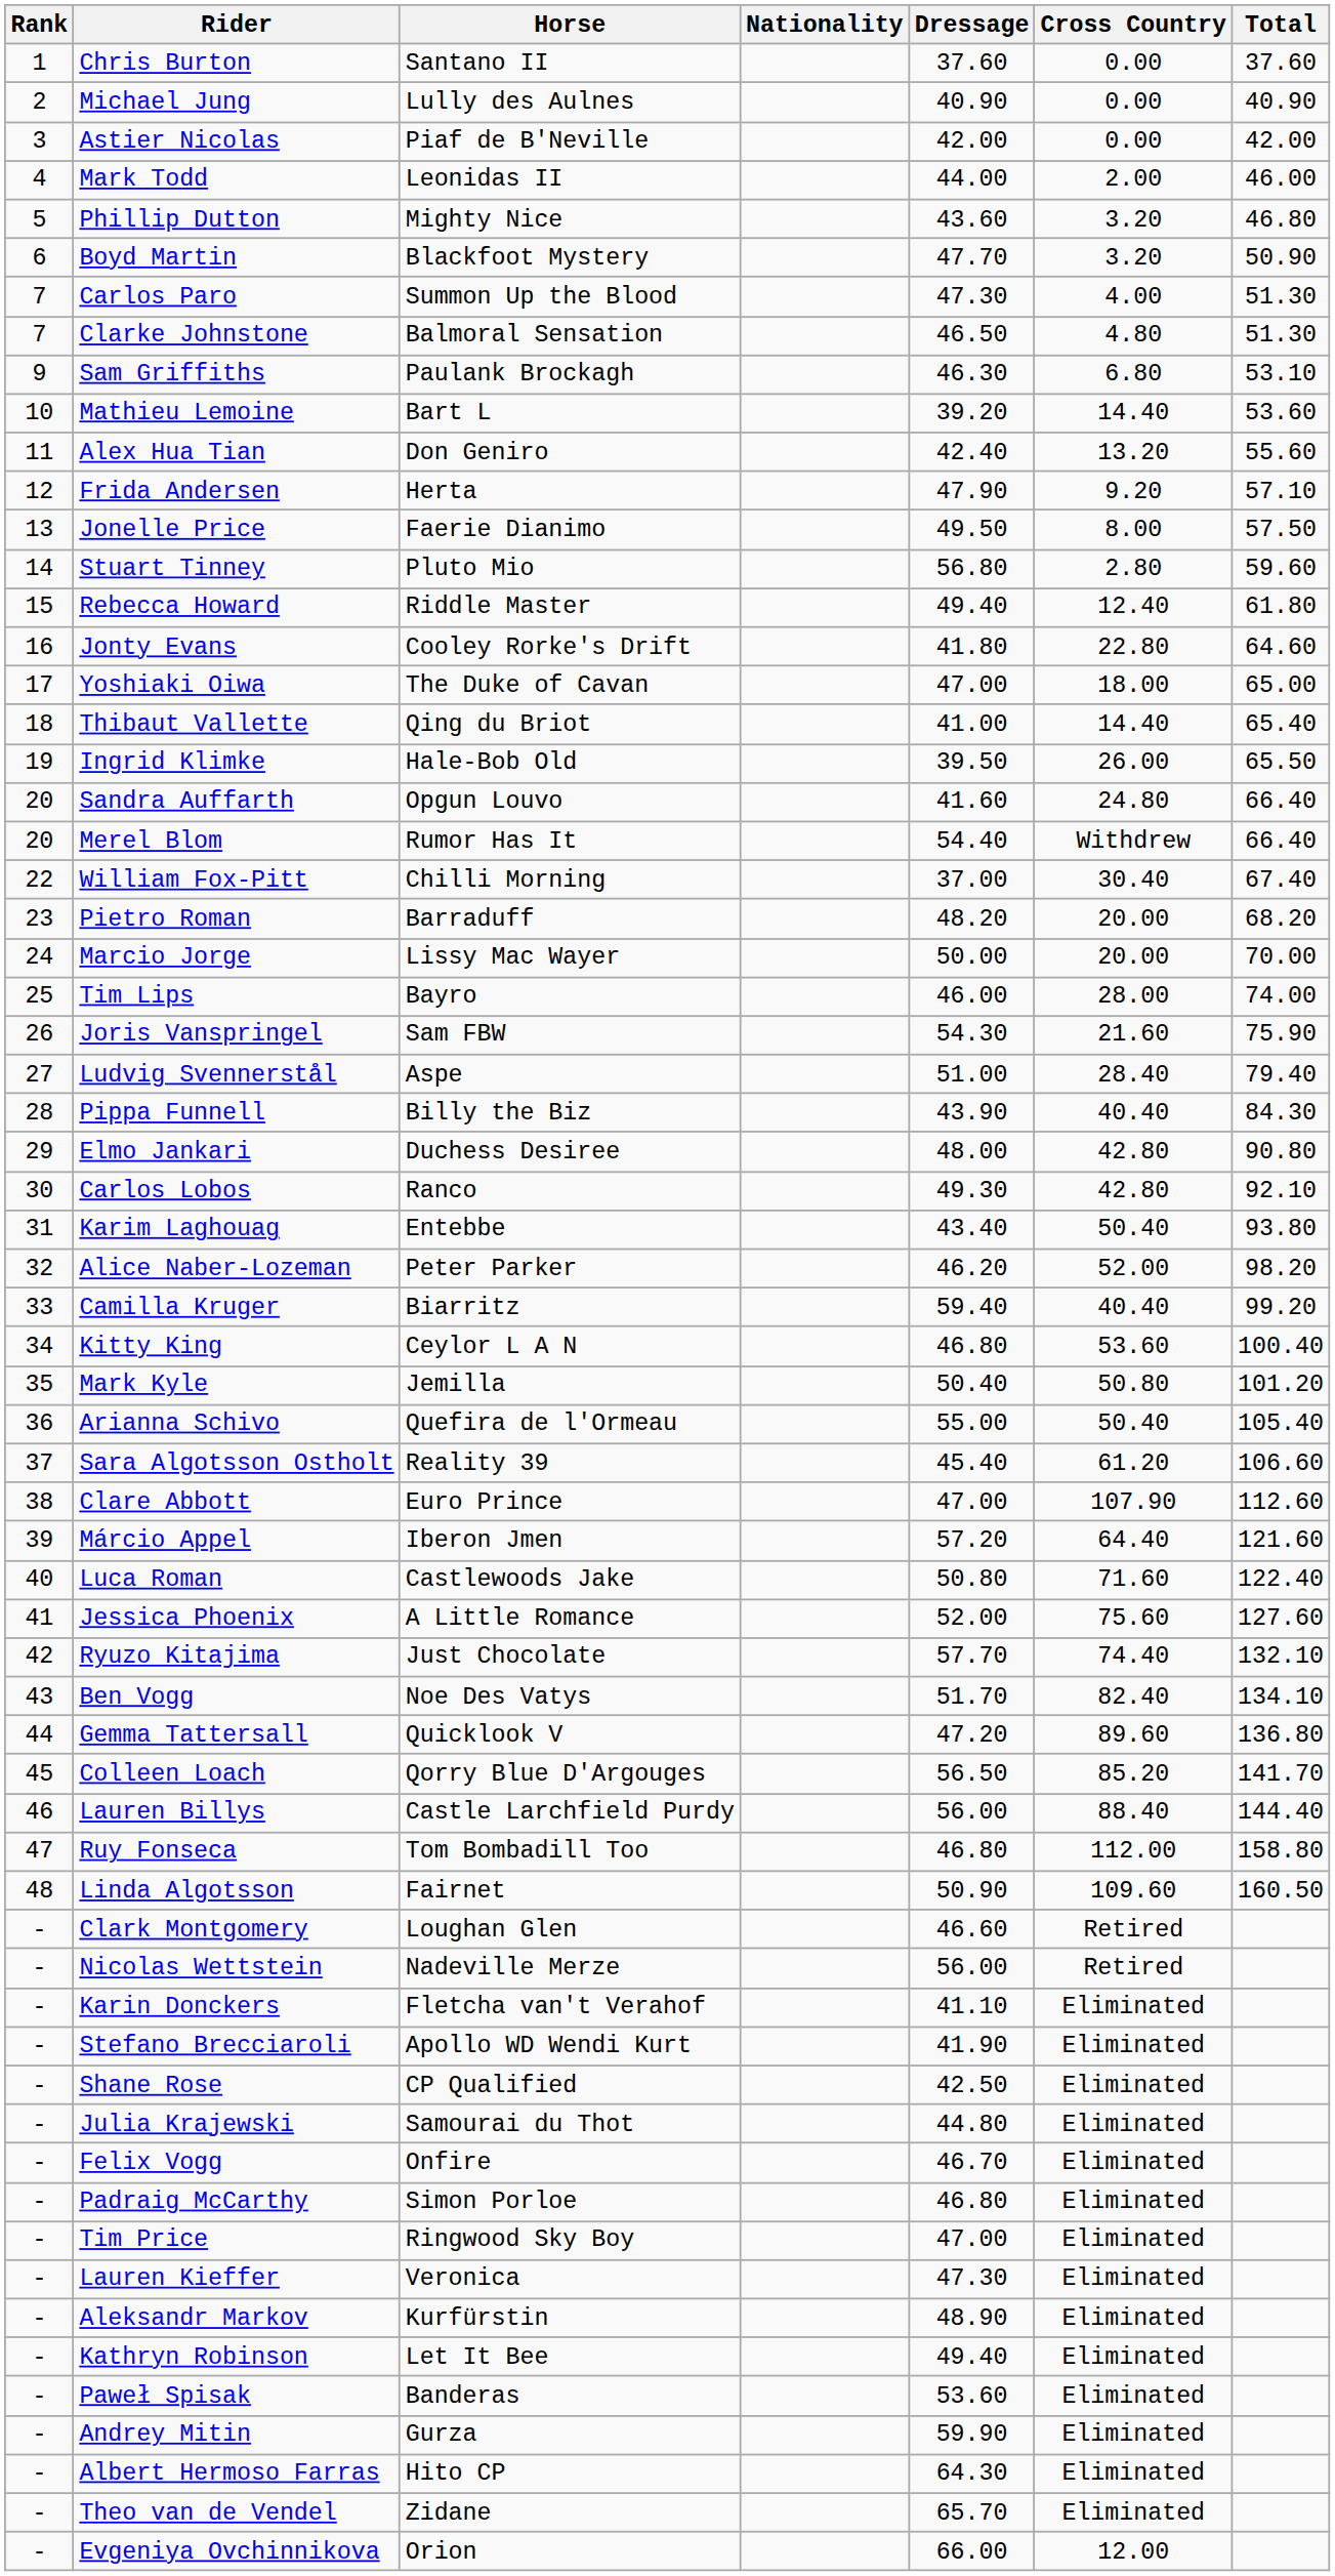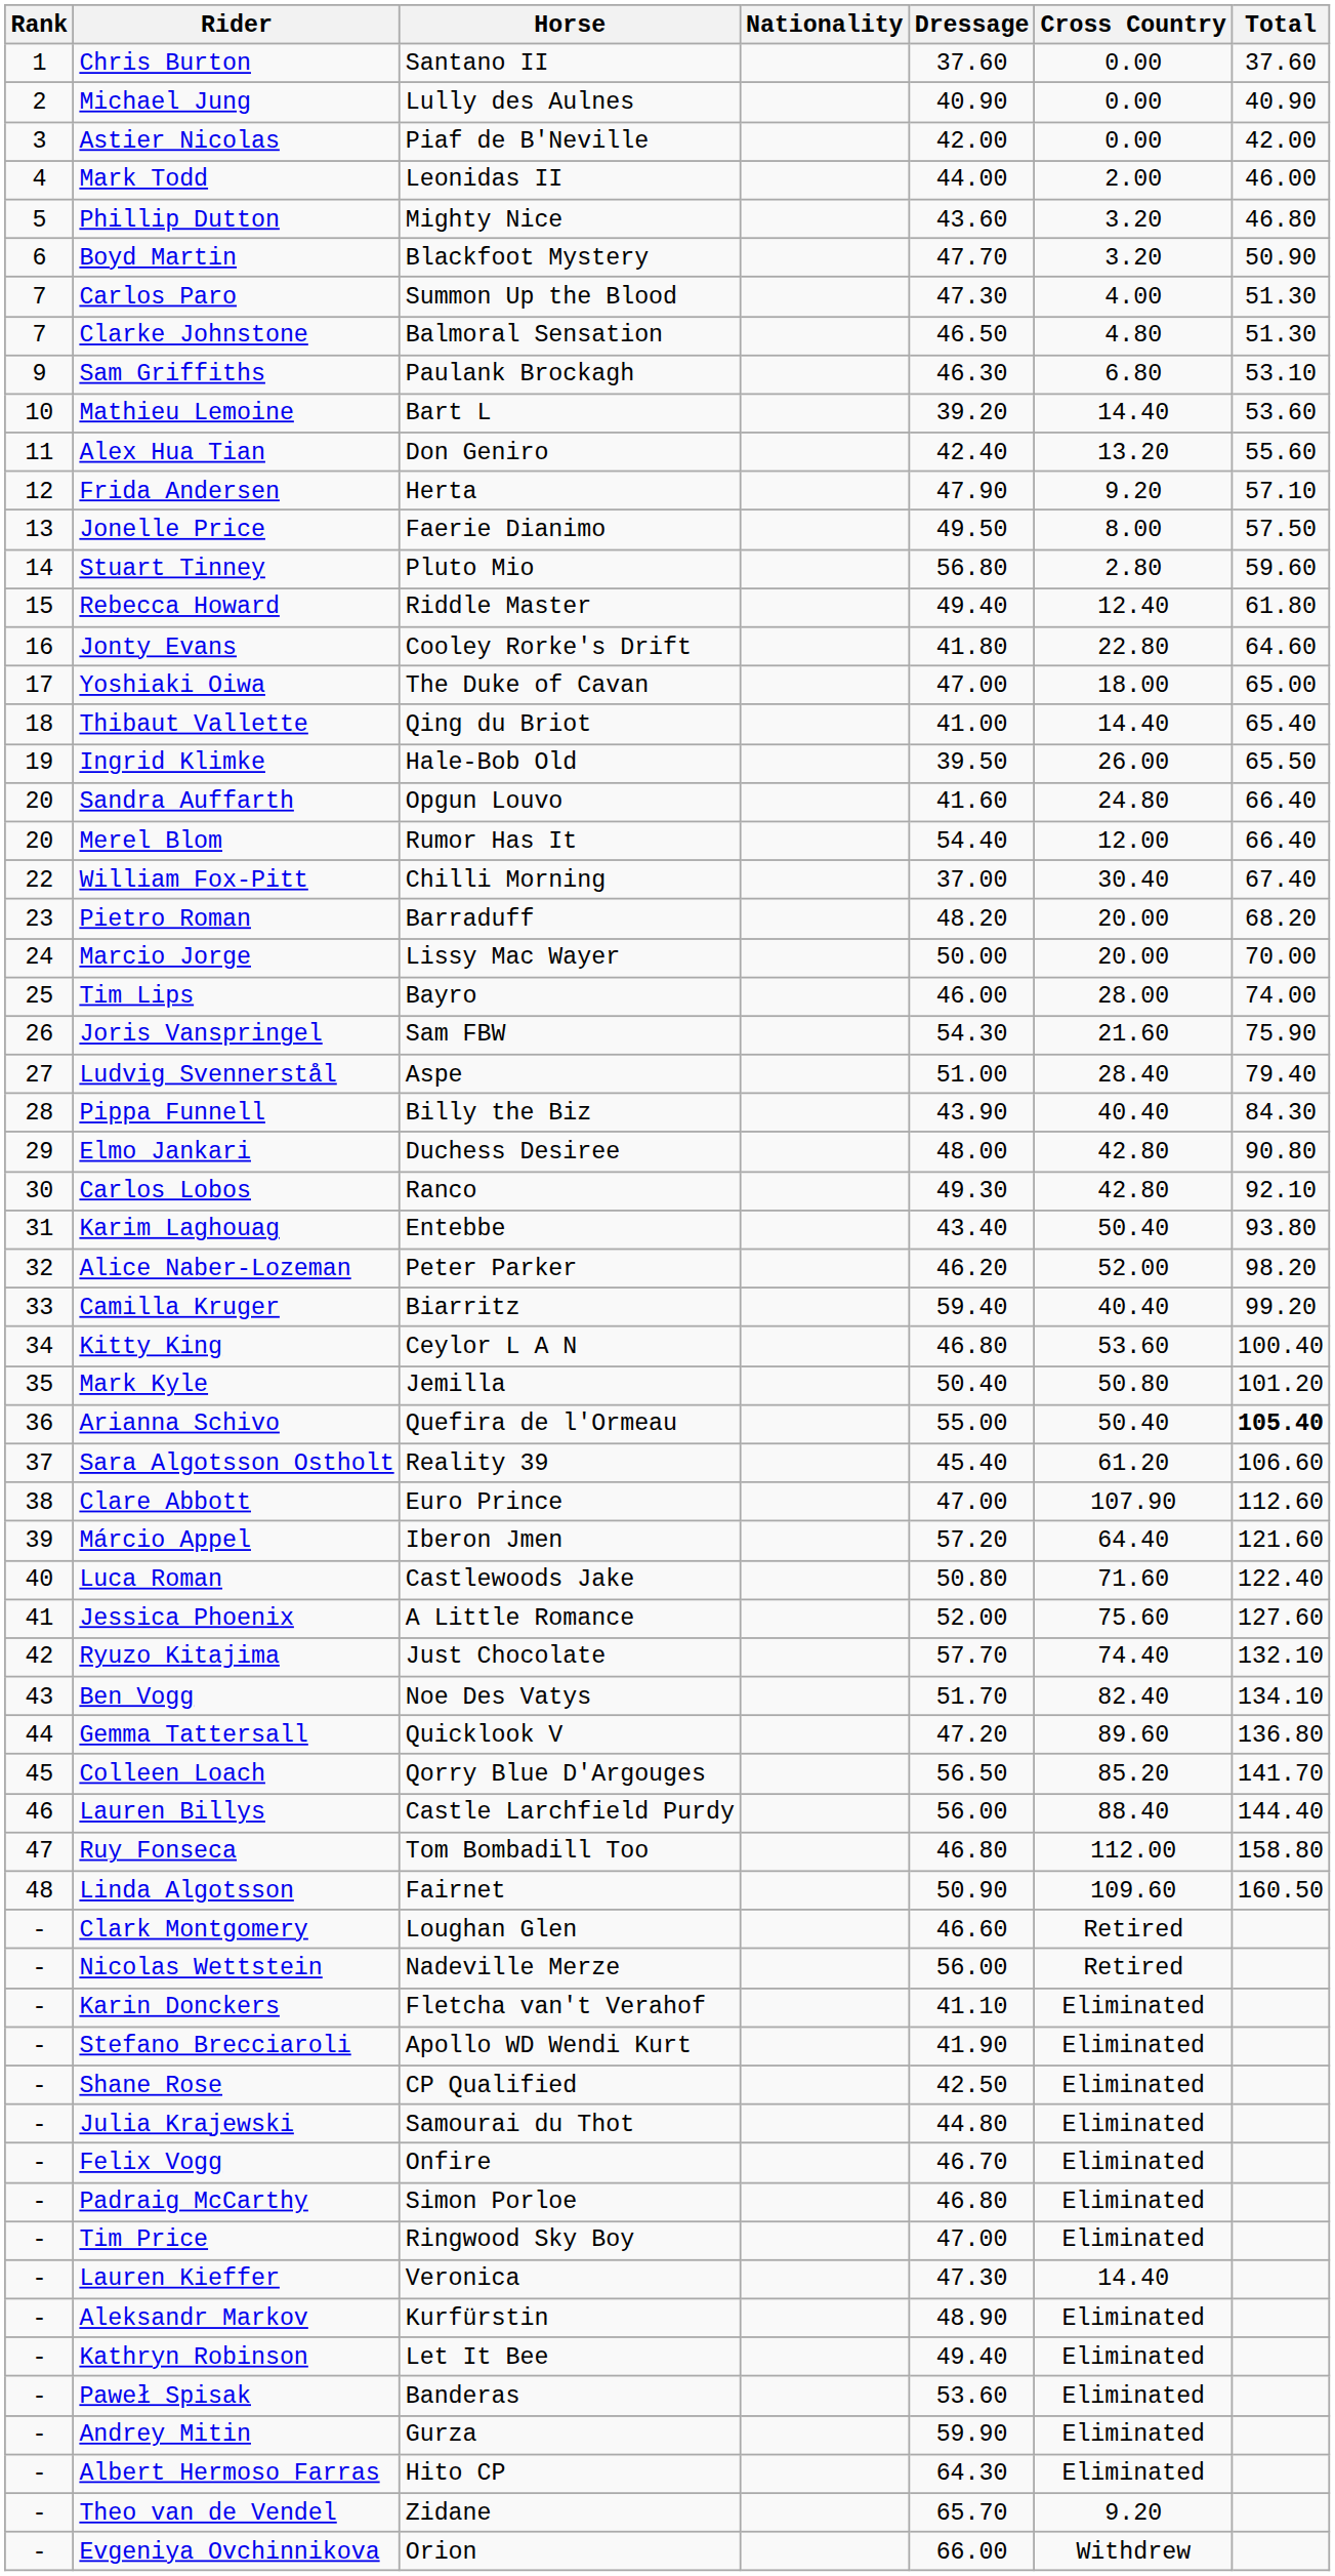Merel Blom | Cross Country: Withdrew -> 12.00
Arianna Schivo | Total: normal -> bold
Lauren Kieffer | Cross Country: Eliminated -> 14.40
Theo van de Vendel | Cross Country: Eliminated -> 9.20
Evgeniya Ovchinnikova | Cross Country: 12.00 -> Withdrew
